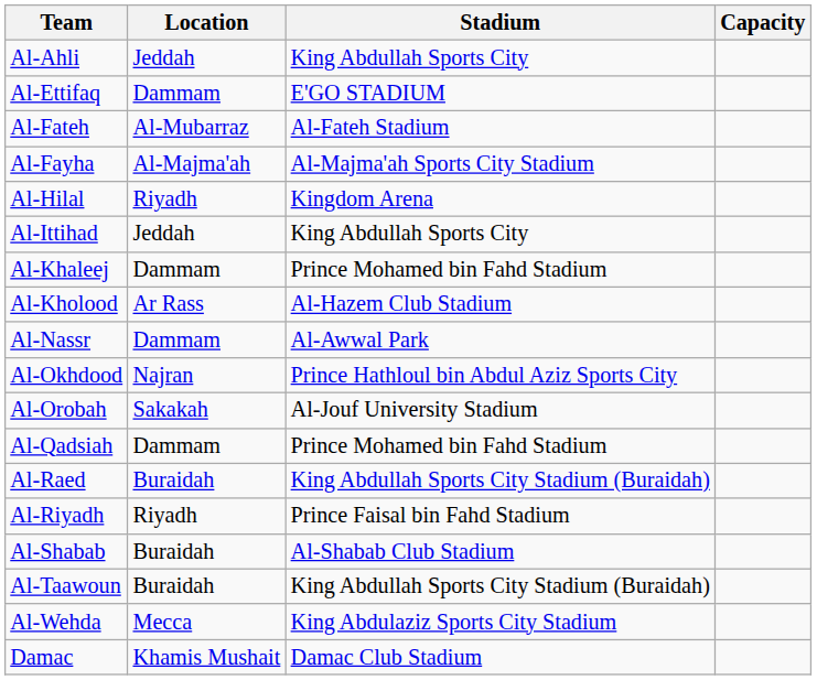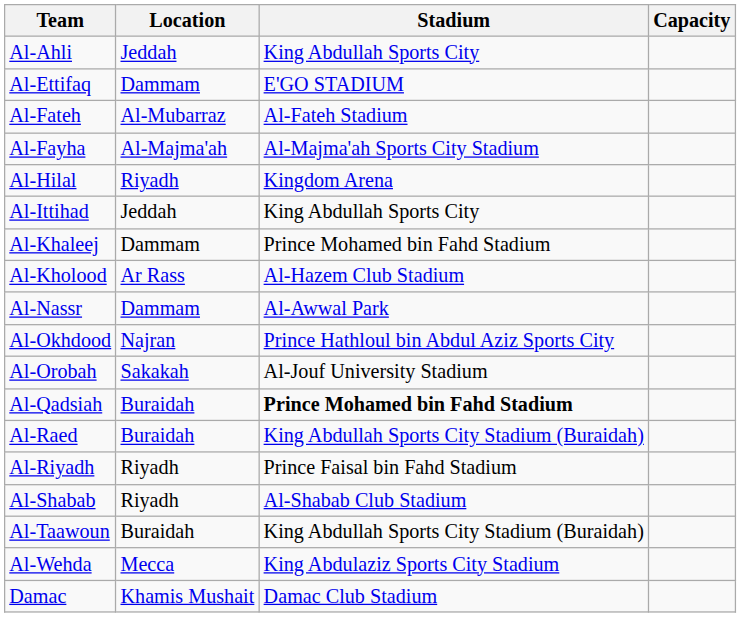Al-Qadsiah | Location: Dammam -> Buraidah
Al-Qadsiah | Stadium: normal -> bold
Al-Shabab | Location: Buraidah -> Riyadh
